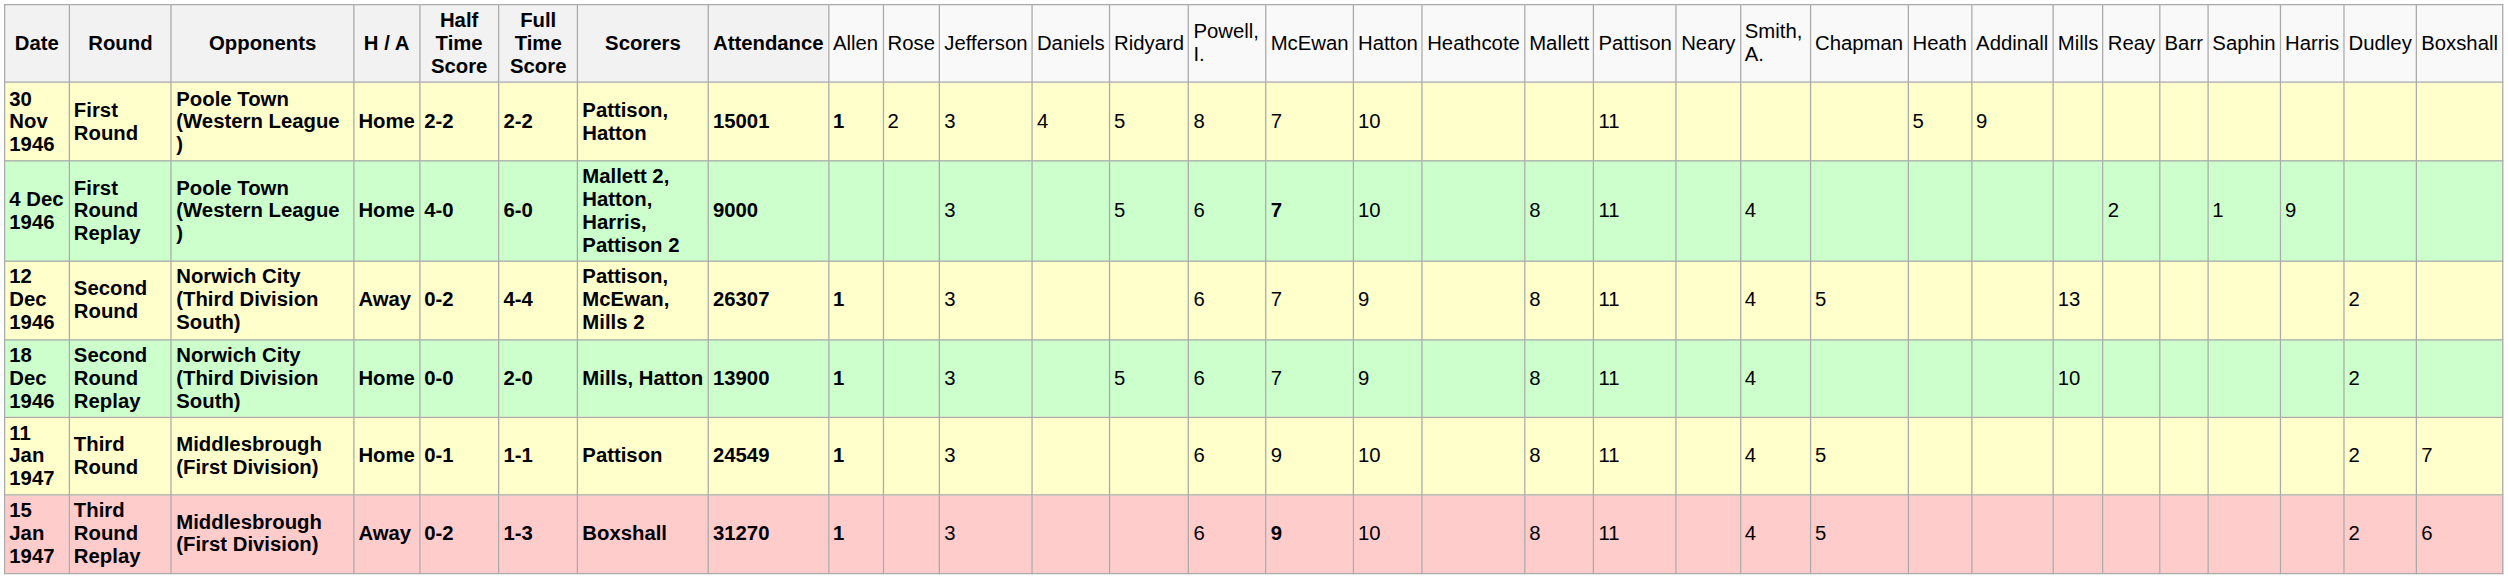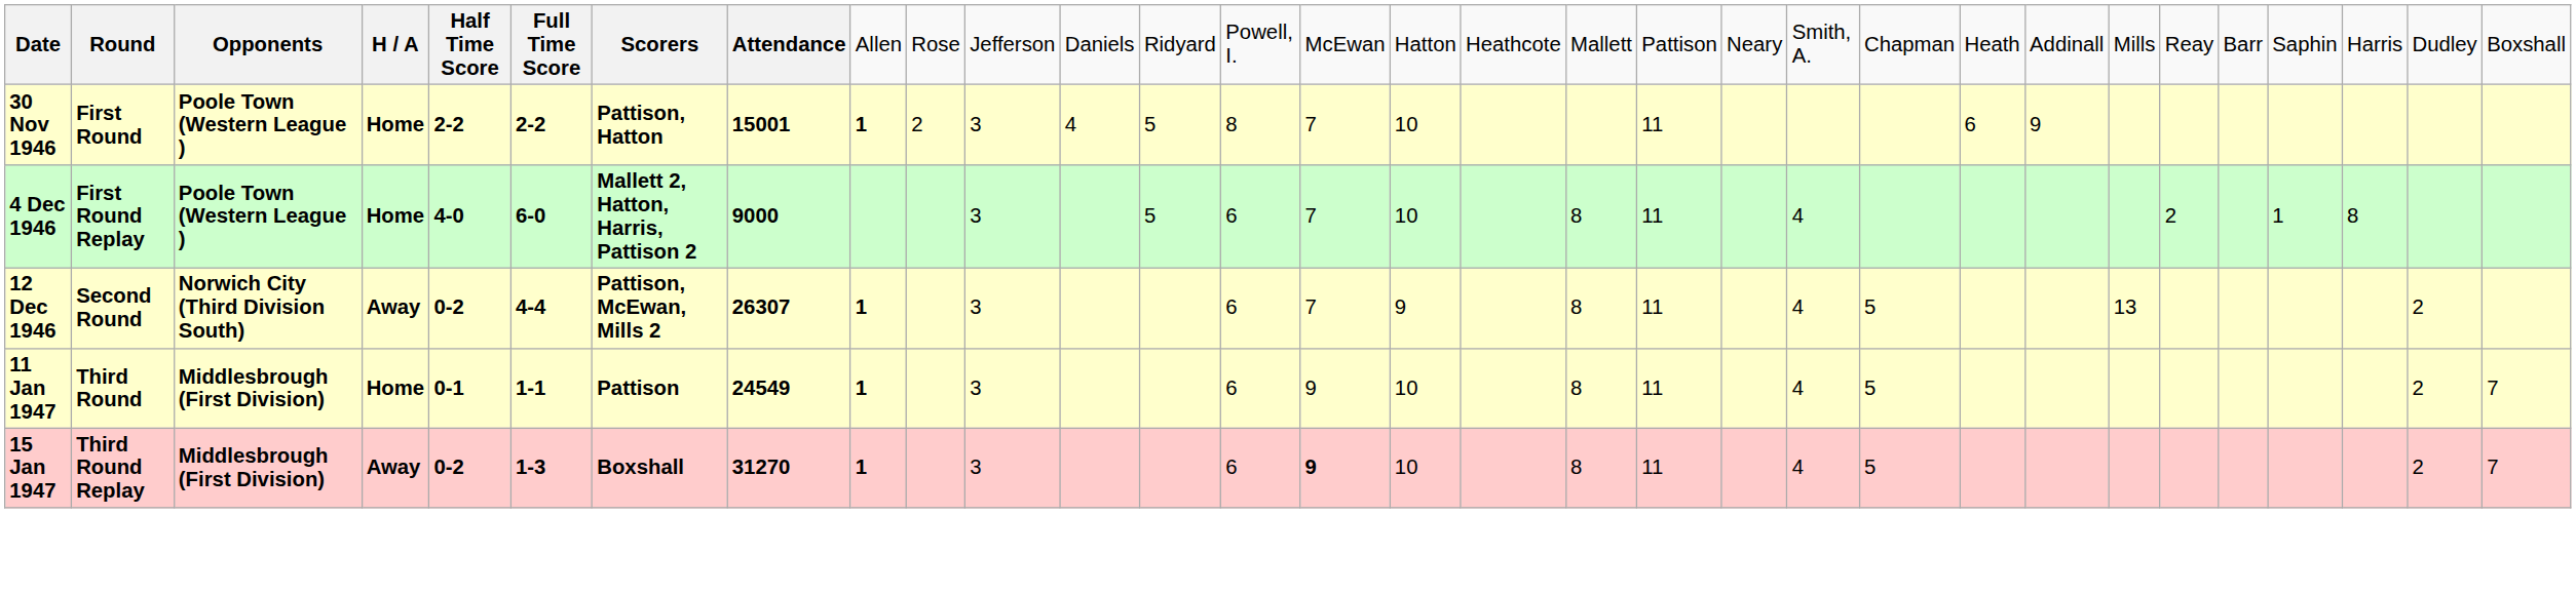30 Nov 1946 | column 23: 5 -> 6
4 Dec 1946 | column 15: bold -> normal
4 Dec 1946 | column 29: 9 -> 8
- row: 18 Dec 1946 | Second Round Replay | Norwich City (Third Division South) | Home | 0-0 | 2-0 | Mills, Hatton | 13900 | 1 | 3 | 5 | 6 | 7 | 9 | 8 | 11 | 4 | 10 | 2
15 Jan 1947 | column 31: 6 -> 7
